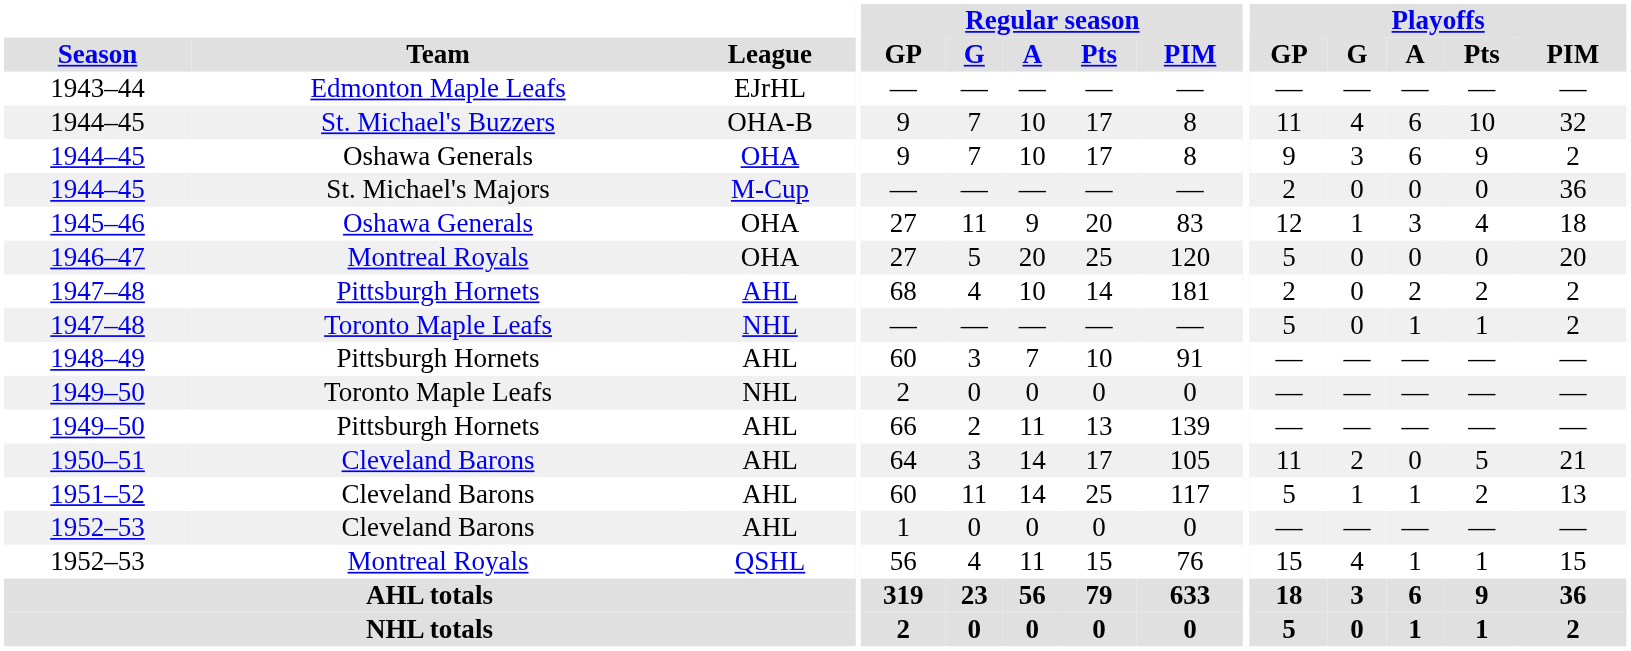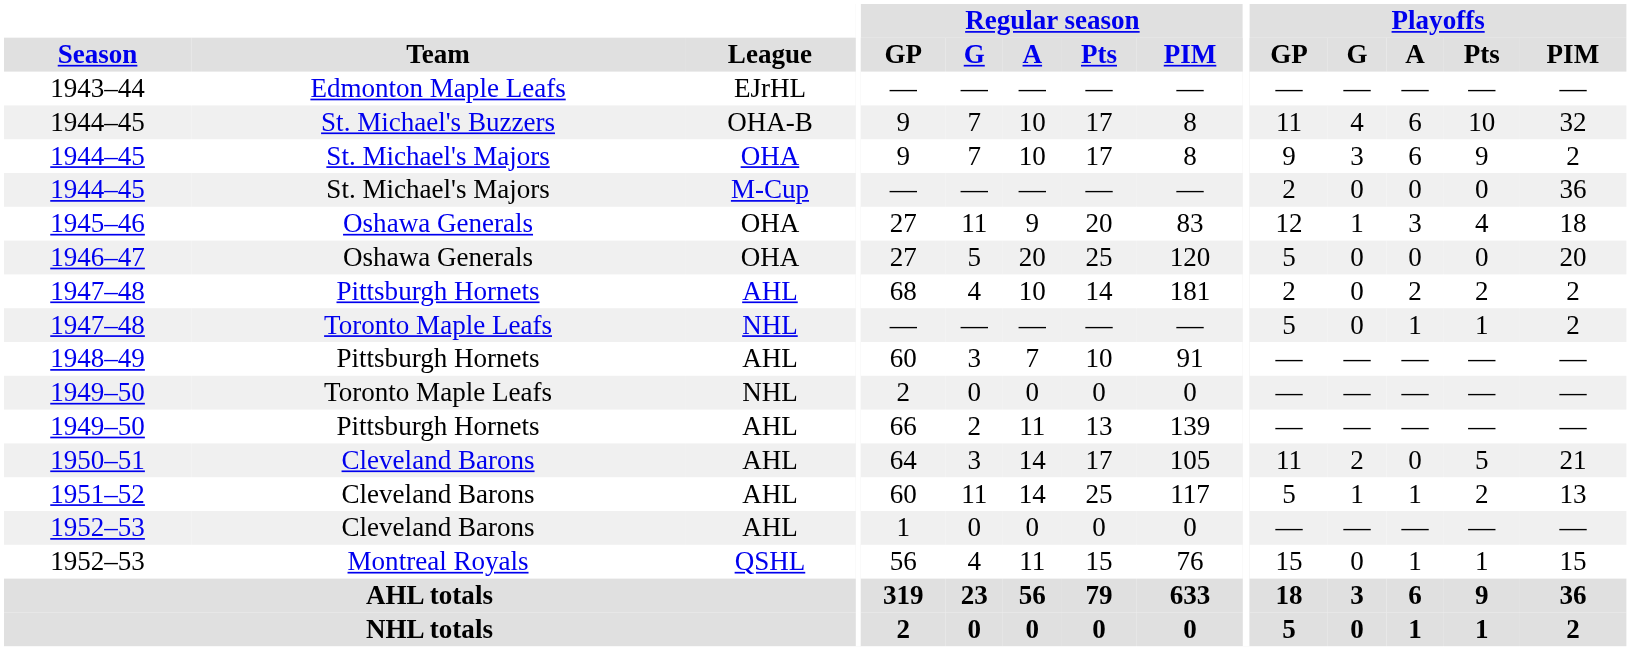1944–45 / OHA | Team: Oshawa Generals -> St. Michael's Majors
1946–47 | Team: Montreal Royals -> Oshawa Generals
1952–53 / QSHL | Playoffs / G: 4 -> 0
